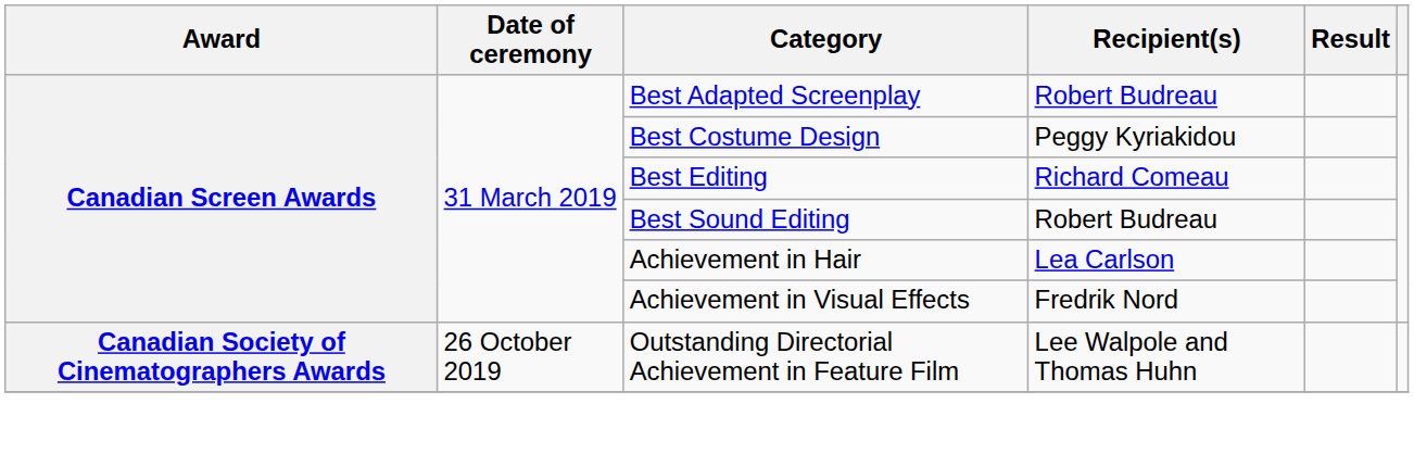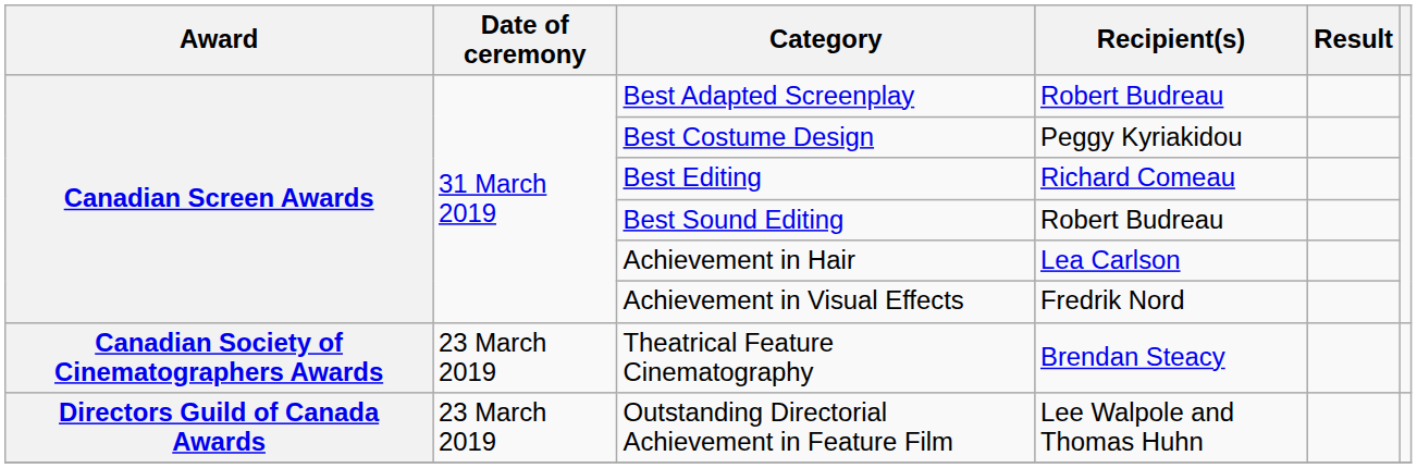+ row: Canadian Society of Cinematographers Awards | 23 March 2019 | Theatrical Feature Cinematography | Brendan Steacy
Outstanding Directorial Achievement in Feature Film | Award: Canadian Society of Cinematographers Awards -> Directors Guild of Canada Awards
Outstanding Directorial Achievement in Feature Film | Date of ceremony: 26 October 2019 -> 23 March 2019
